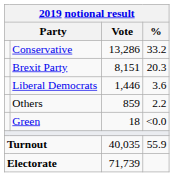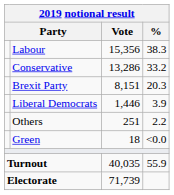+ row: Labour | 15,356 | 38.3
Liberal Democrats | %: 3.6 -> 3.9
Others | Vote: 859 -> 251
